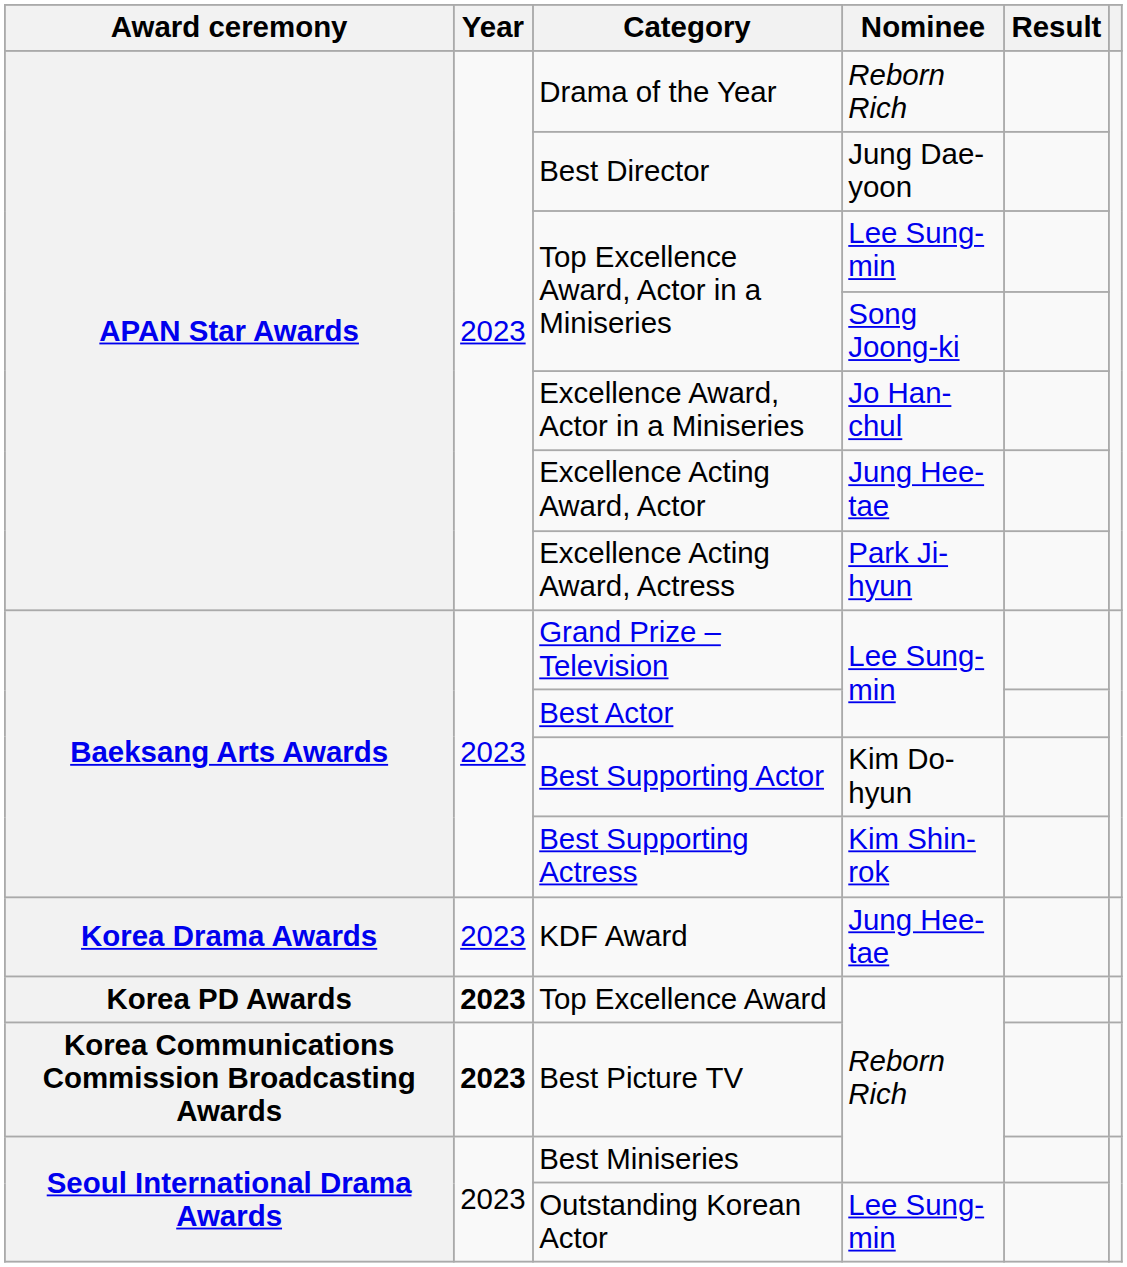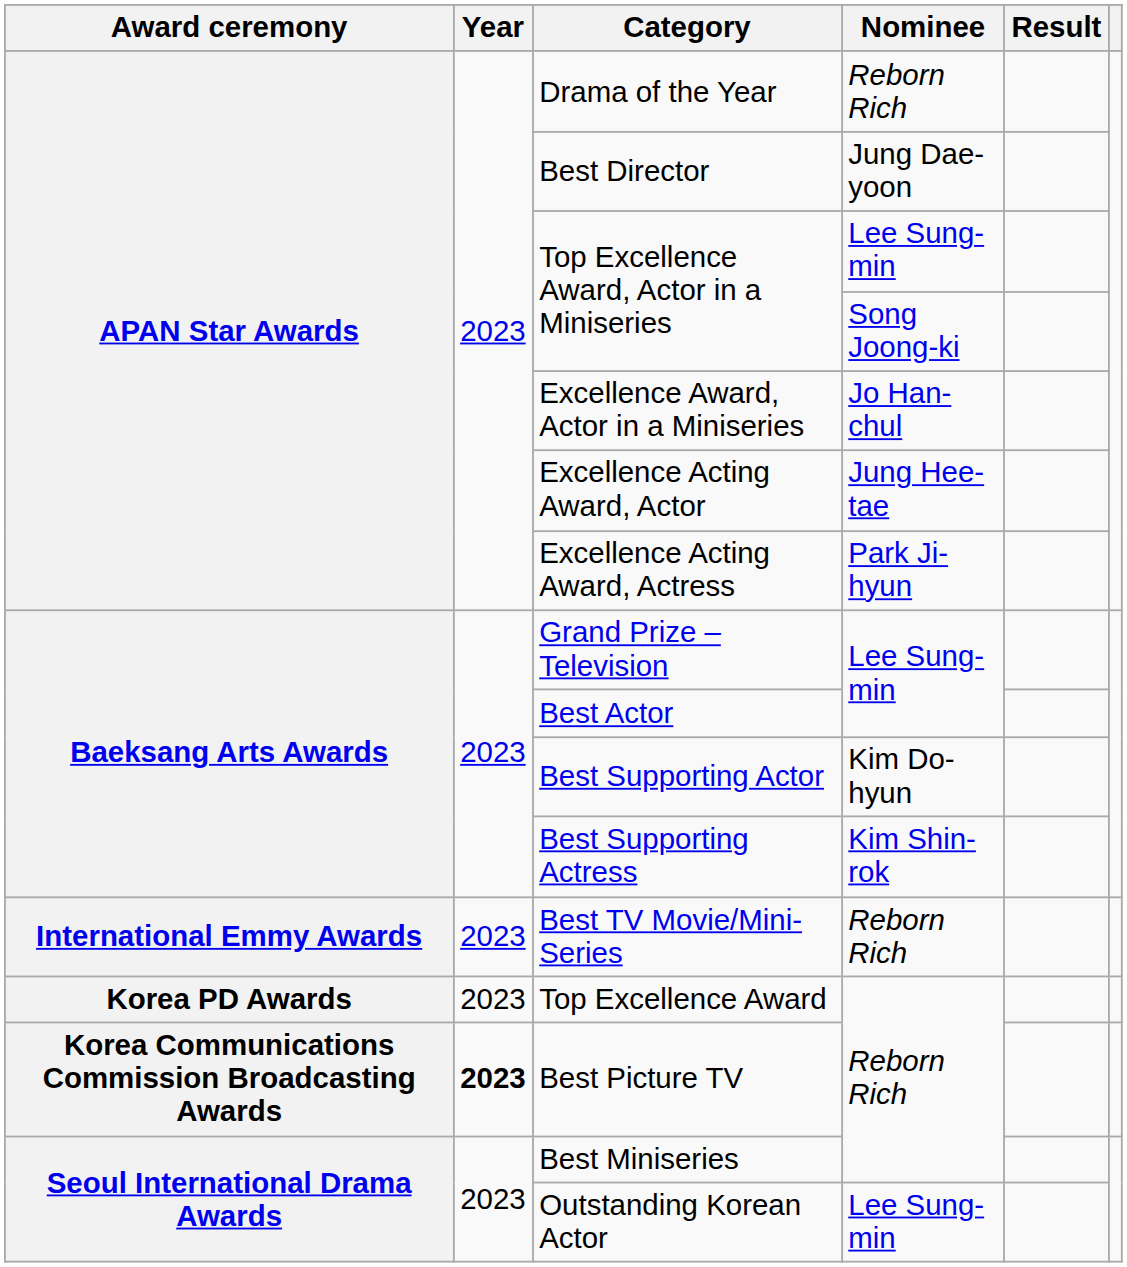+ row: International Emmy Awards | 2023 | Best TV Movie/Mini-Series | Reborn Rich
- row: Korea Drama Awards | 2023 | KDF Award | Jung Hee-tae
Top Excellence Award | Year: bold -> normal
